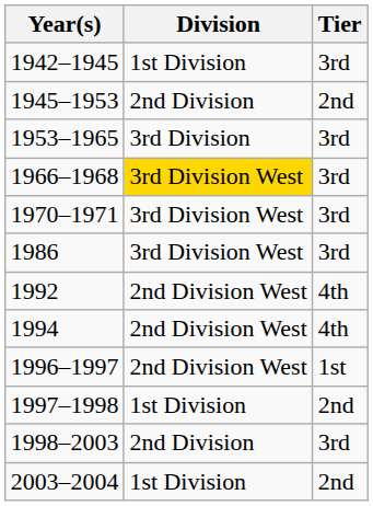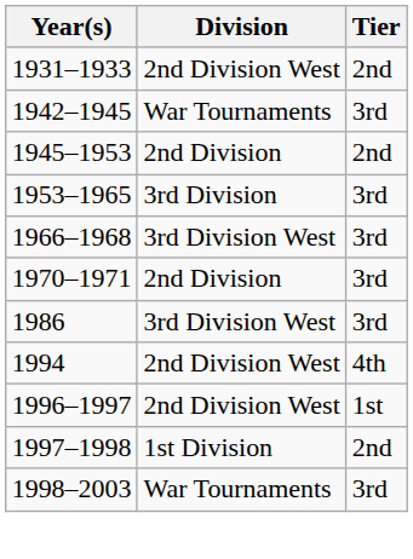+ row: 1931–1933 | 2nd Division West | 2nd
1942–1945 | Division: 1st Division -> War Tournaments
1966–1968 | Division: gold background -> no background
1970–1971 | Division: 3rd Division West -> 2nd Division
- row: 1992 | 2nd Division West | 4th
1998–2003 | Division: 2nd Division -> War Tournaments
- row: 2003–2004 | 1st Division | 2nd
